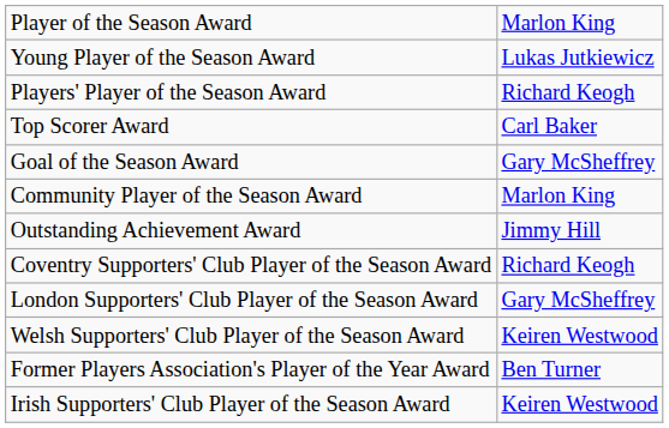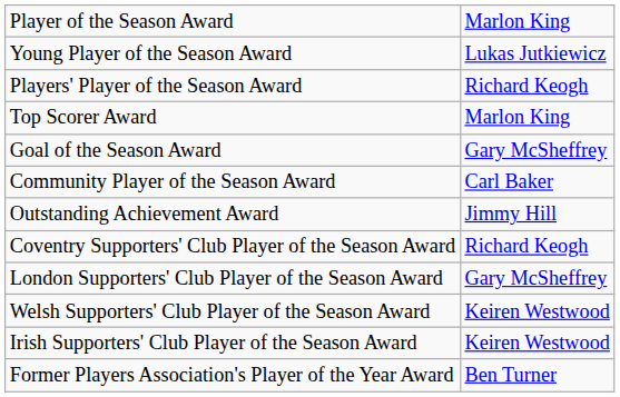Top Scorer Award | column 2: Carl Baker -> Marlon King
Community Player of the Season Award | column 2: Marlon King -> Carl Baker
rows swapped: Irish Supporters' Club Player of the Season Award <-> Former Players Association's Player of the Year Award
